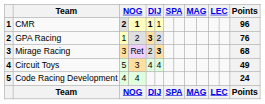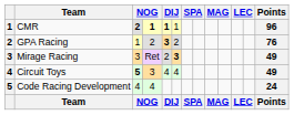Mirage Racing | Points: 68 -> 49
Circuit Toys | column 3: normal -> bold
